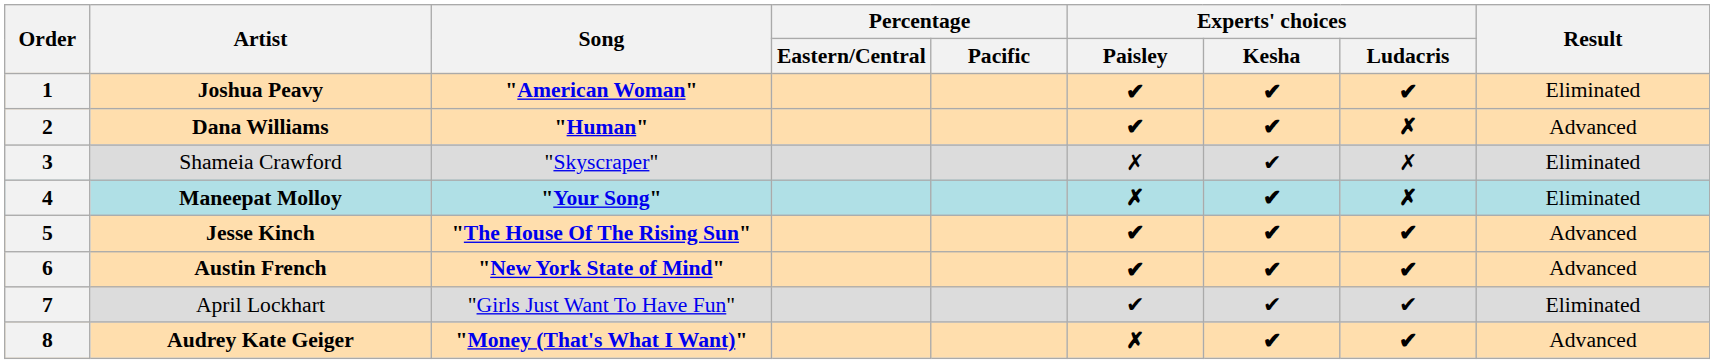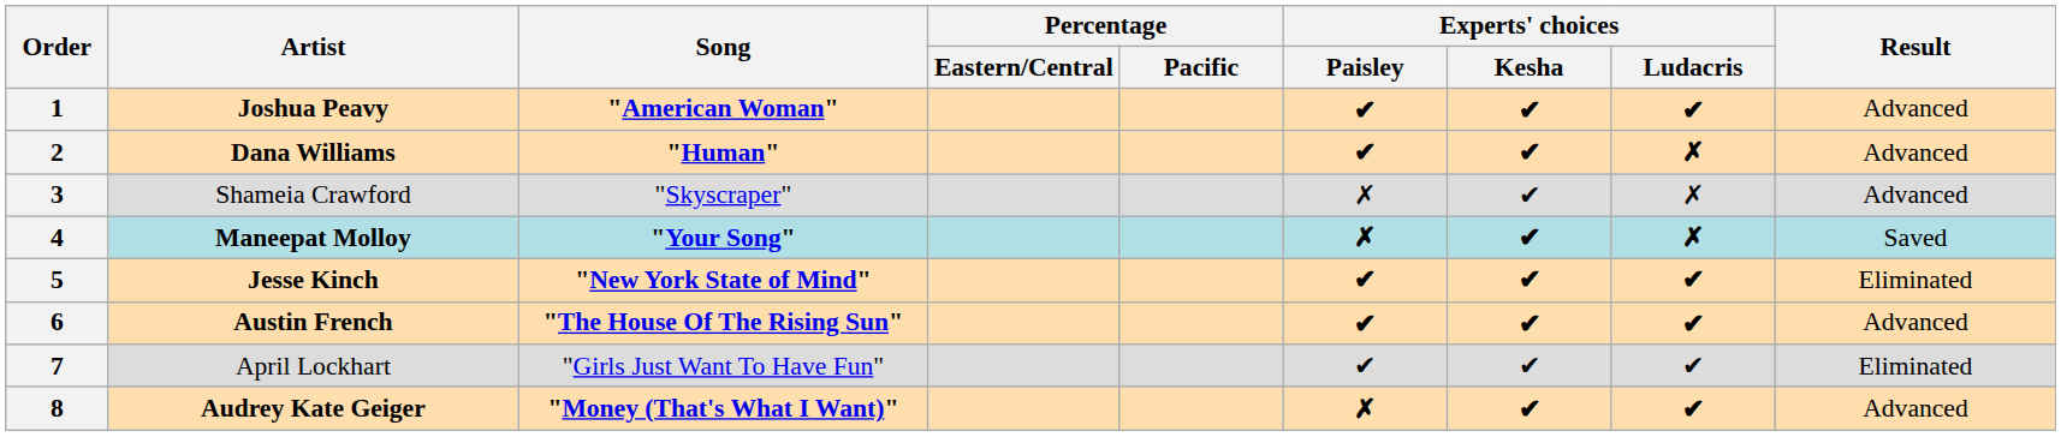1 | Result: Eliminated -> Advanced
3 | Result: Eliminated -> Advanced
4 | Result: Eliminated -> Saved
5 | Song: "The House Of The Rising Sun" -> "New York State of Mind"
5 | Result: Advanced -> Eliminated
6 | Song: "New York State of Mind" -> "The House Of The Rising Sun"
